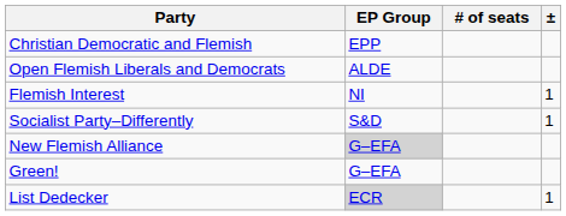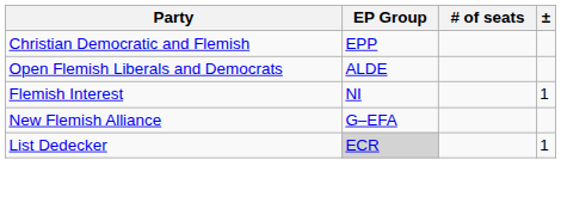- row: Socialist Party–Differently | S&D | 1
New Flemish Alliance | EP Group: lightgrey background -> no background
- row: Green! | G–EFA
